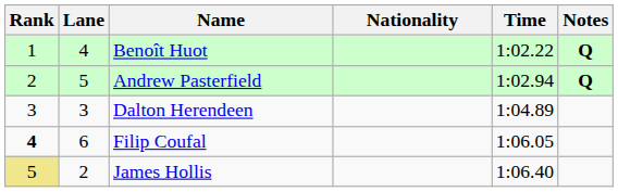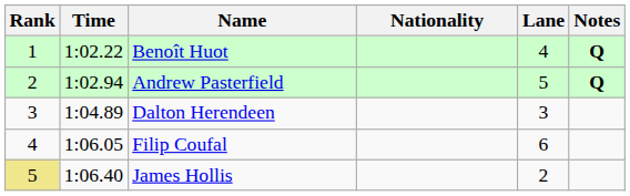columns swapped: Lane <-> Time
Filip Coufal | Rank: bold -> normal
